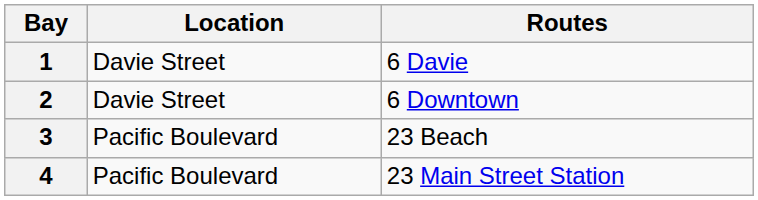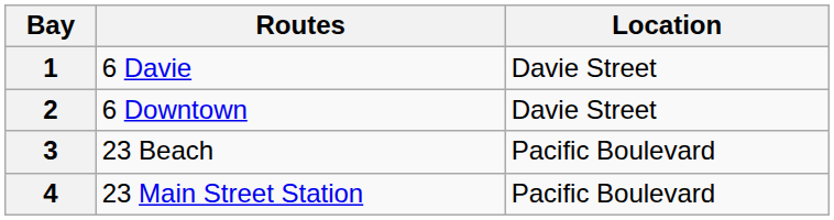columns swapped: Location <-> Routes
